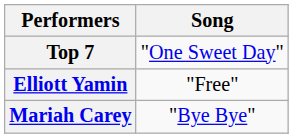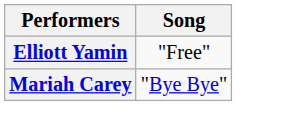- row: Top 7 | "One Sweet Day"
